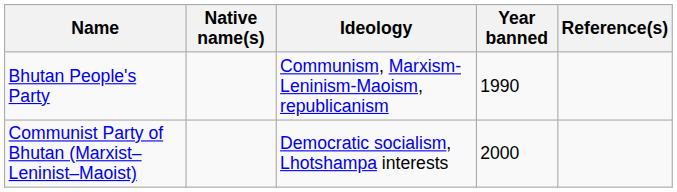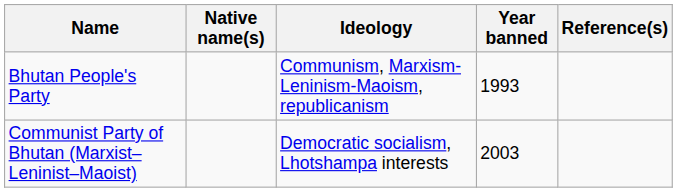Bhutan People's Party | Year banned: 1990 -> 1993
Communist Party of Bhutan (Marxist–Leninist–Maoist) | Year banned: 2000 -> 2003
